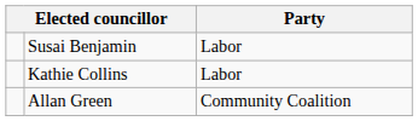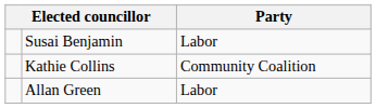Kathie Collins | Party: Labor -> Community Coalition
Allan Green | Party: Community Coalition -> Labor
